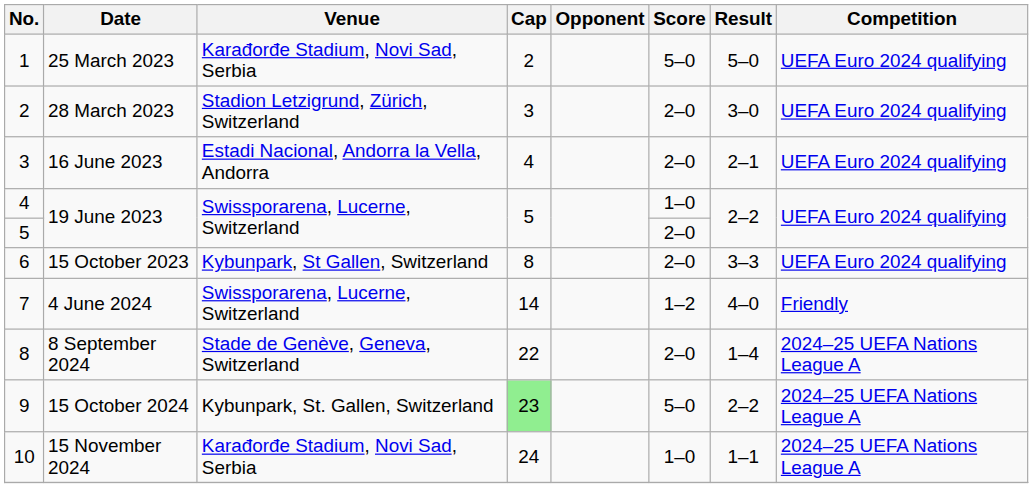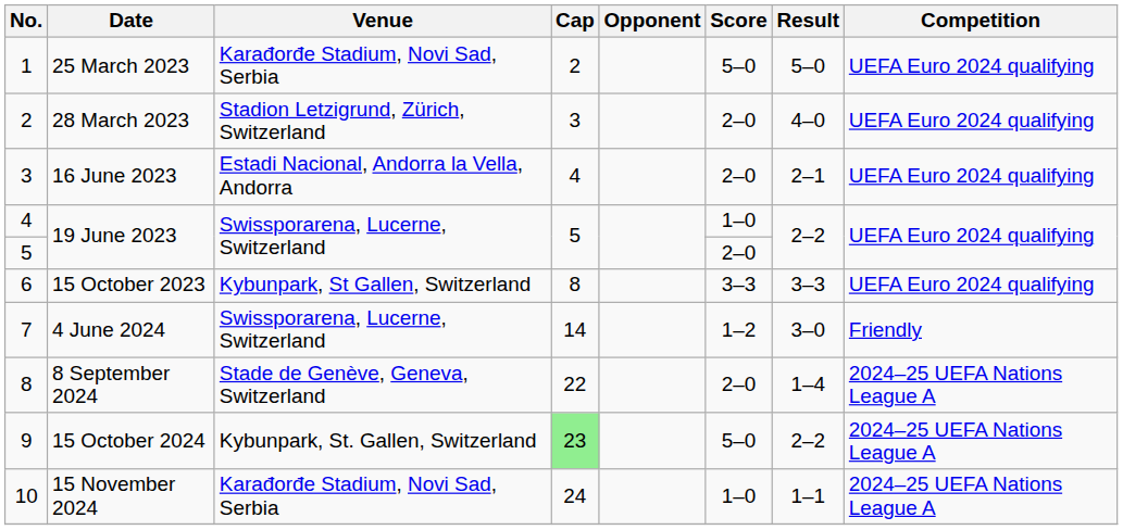28 March 2023 | Result: 3–0 -> 4–0
15 October 2023 | Score: 2–0 -> 3–3
4 June 2024 | Result: 4–0 -> 3–0
